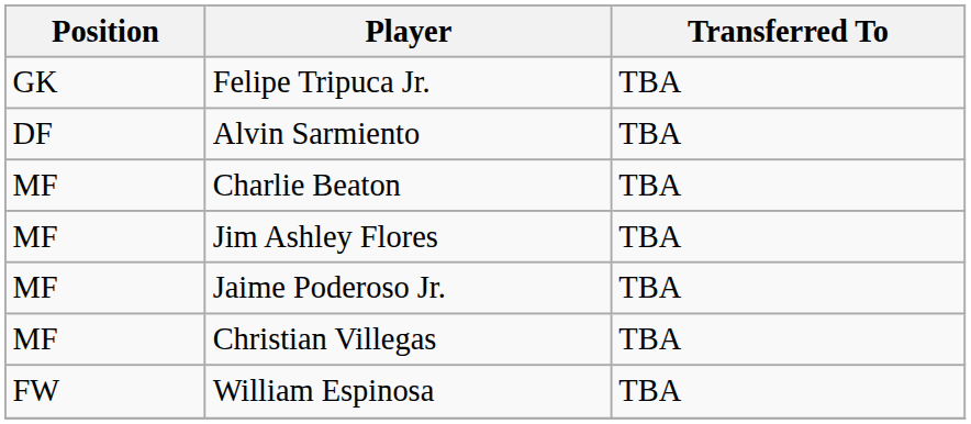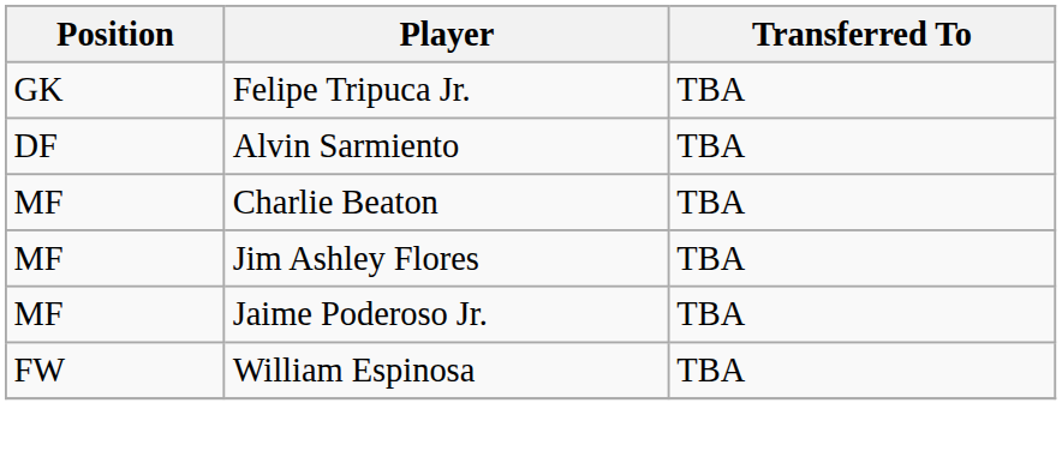- row: MF | Christian Villegas | TBA
